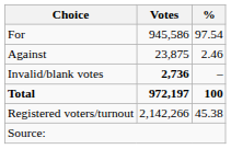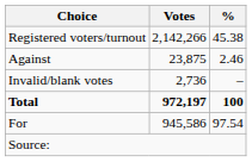rows swapped: For <-> Registered voters/turnout
Invalid/blank votes | Votes: bold -> normal
